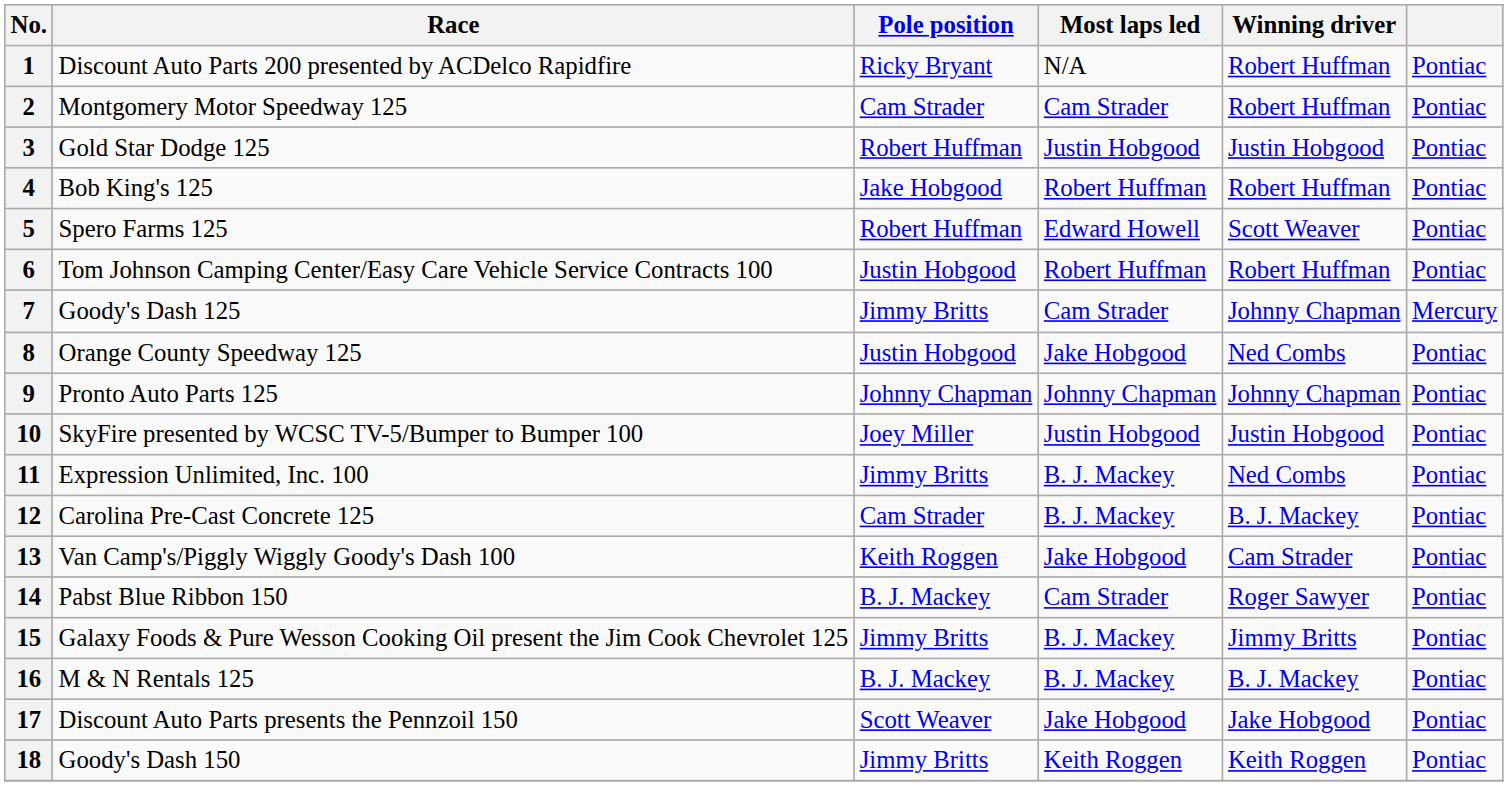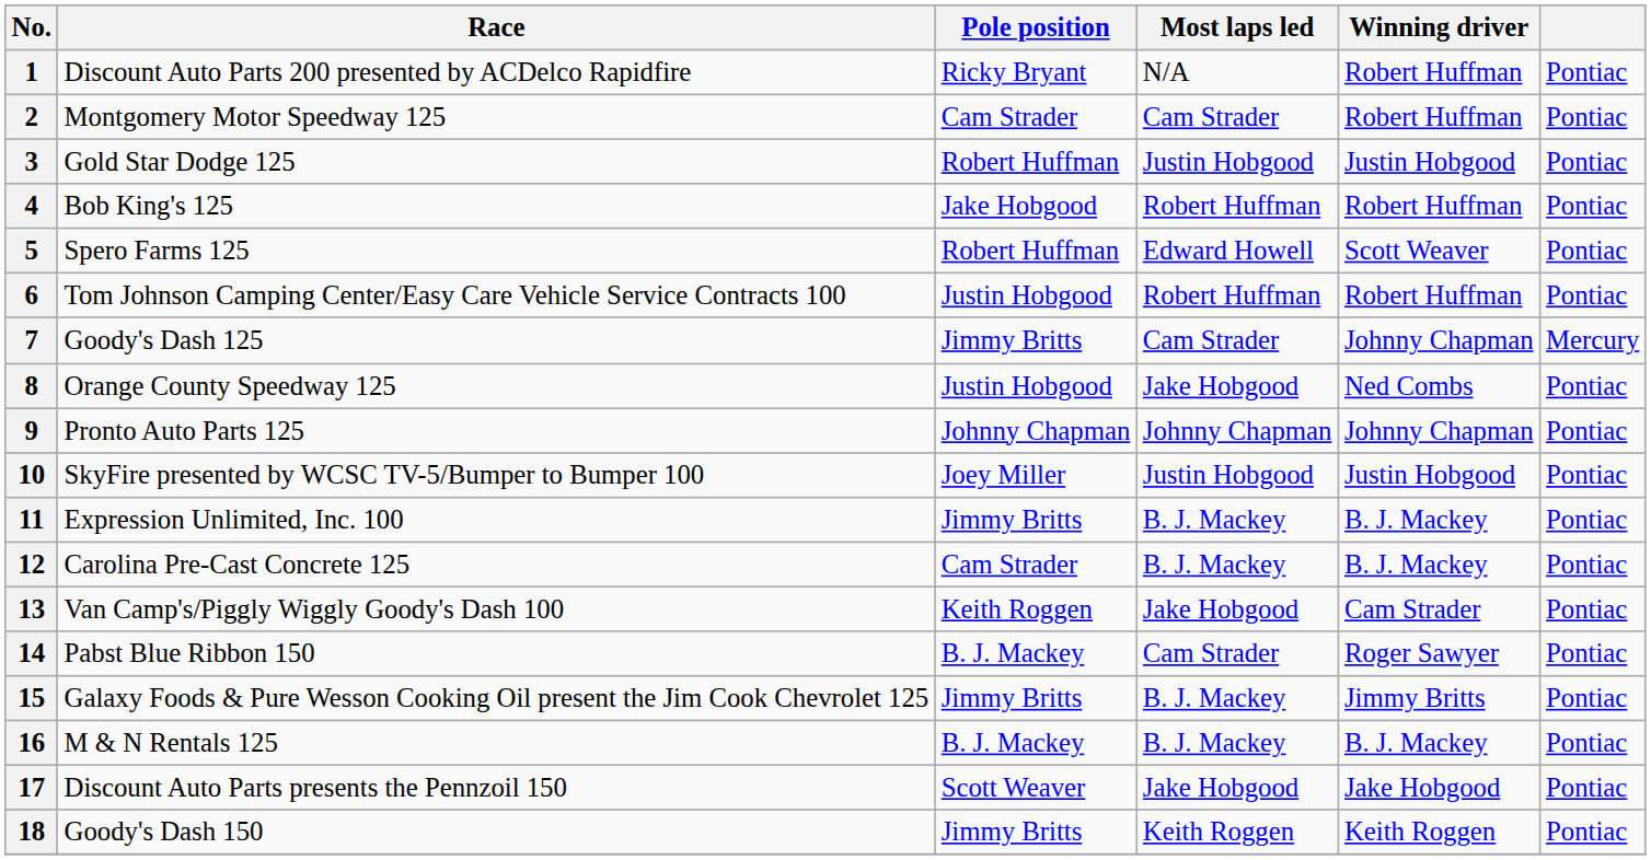11 | Winning driver: Ned Combs -> B. J. Mackey
